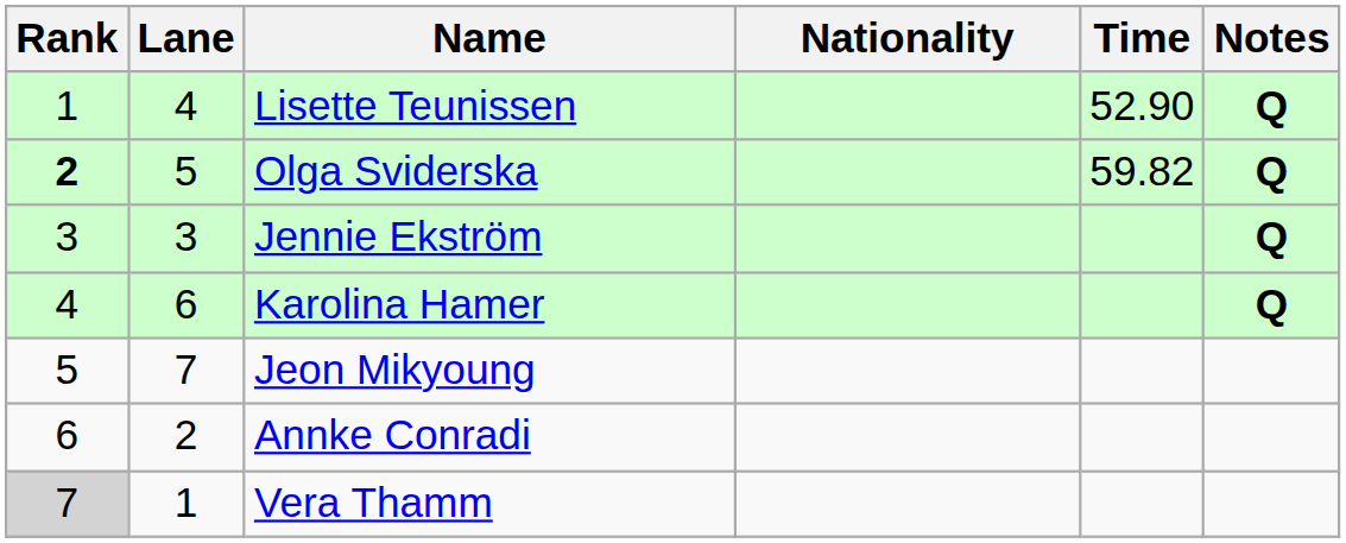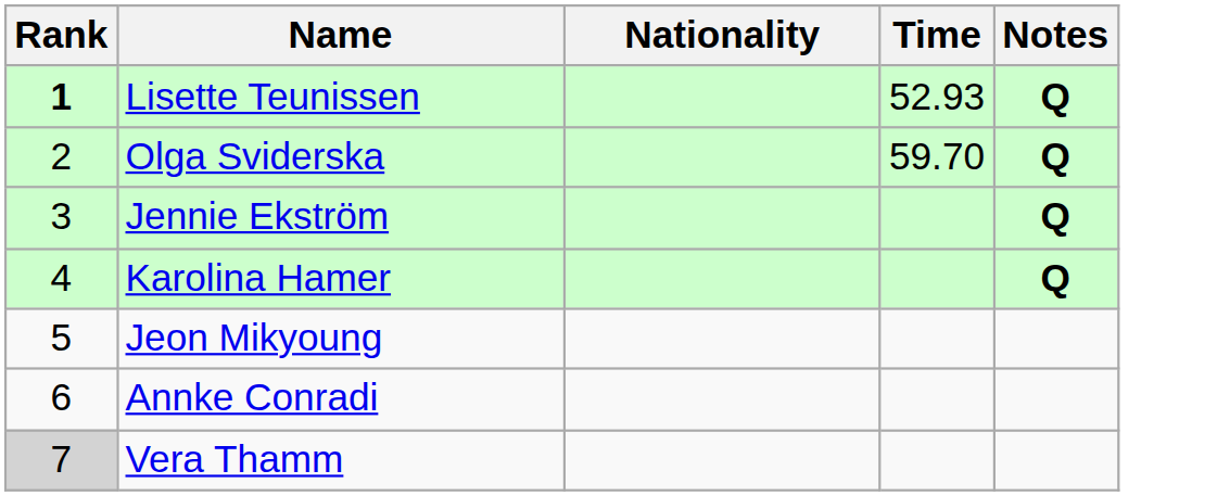- column: Lane | 4 | 5 | 3 | 6 | 7 | 2 | 1
Lisette Teunissen | Rank: normal -> bold
Lisette Teunissen | Time: 52.90 -> 52.93
Olga Sviderska | Rank: bold -> normal
Olga Sviderska | Time: 59.82 -> 59.70
